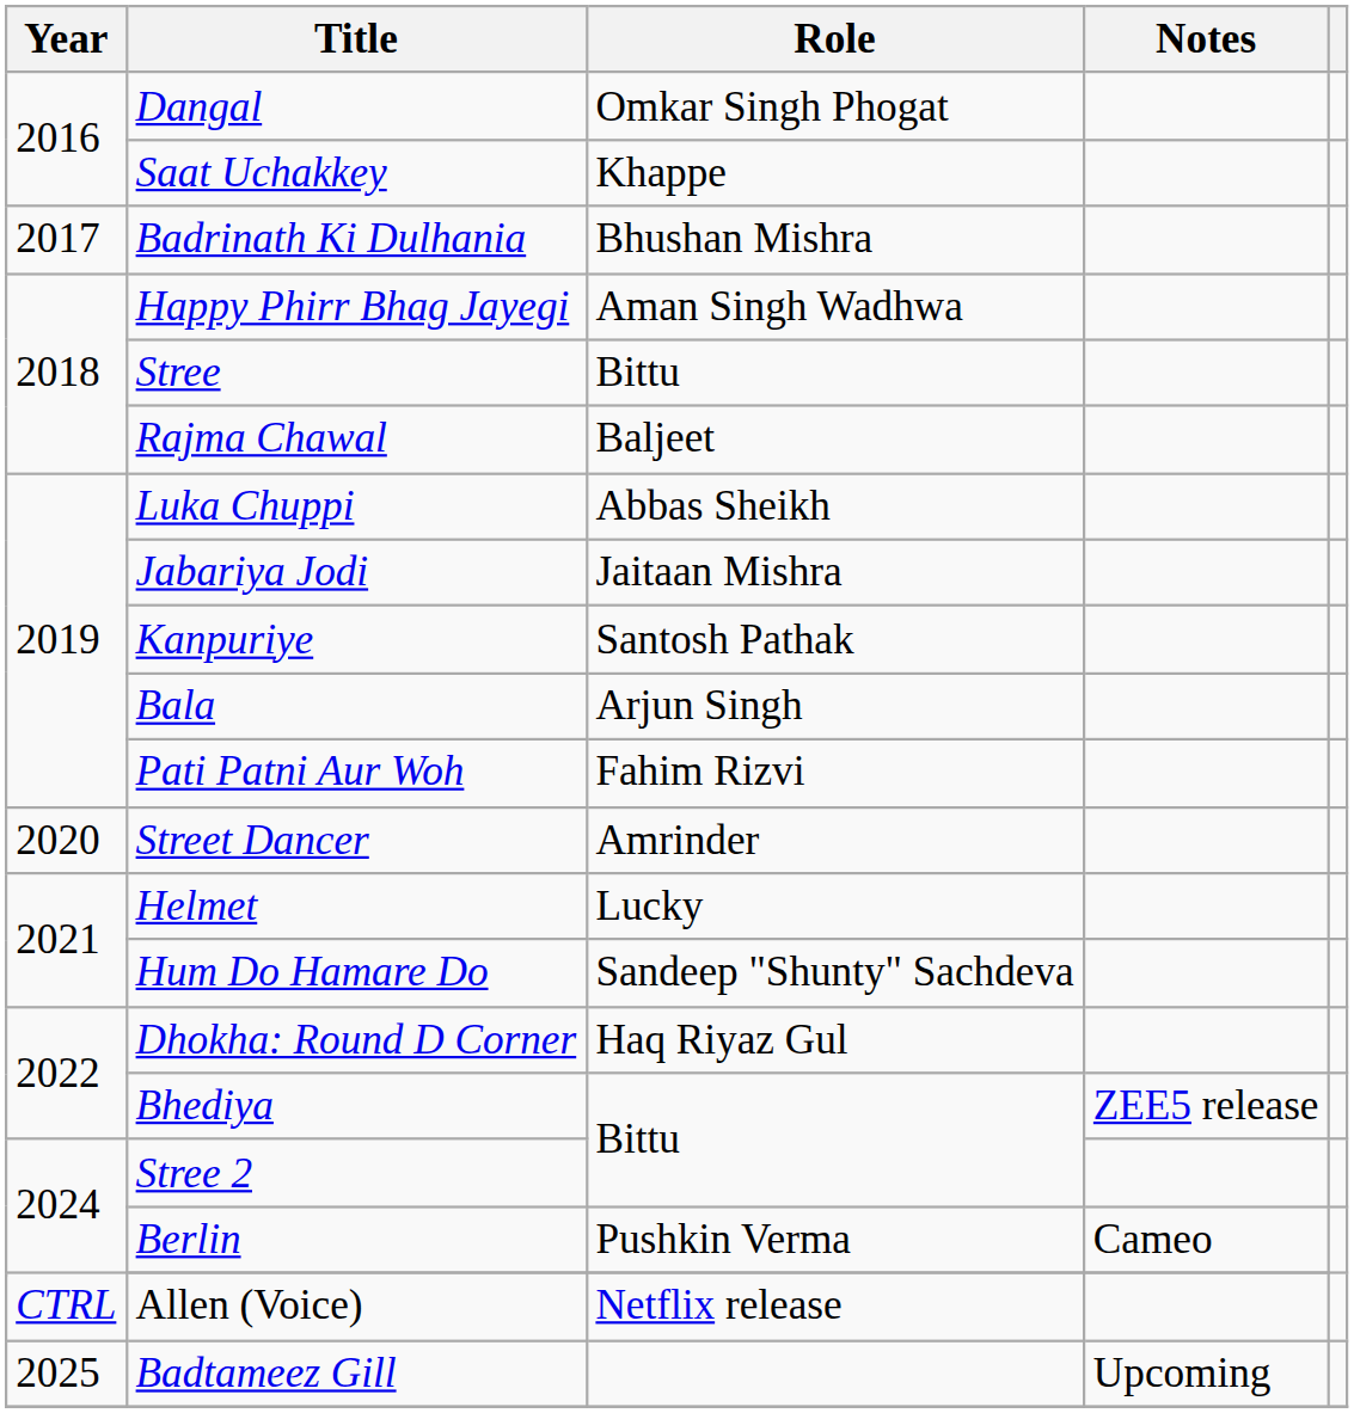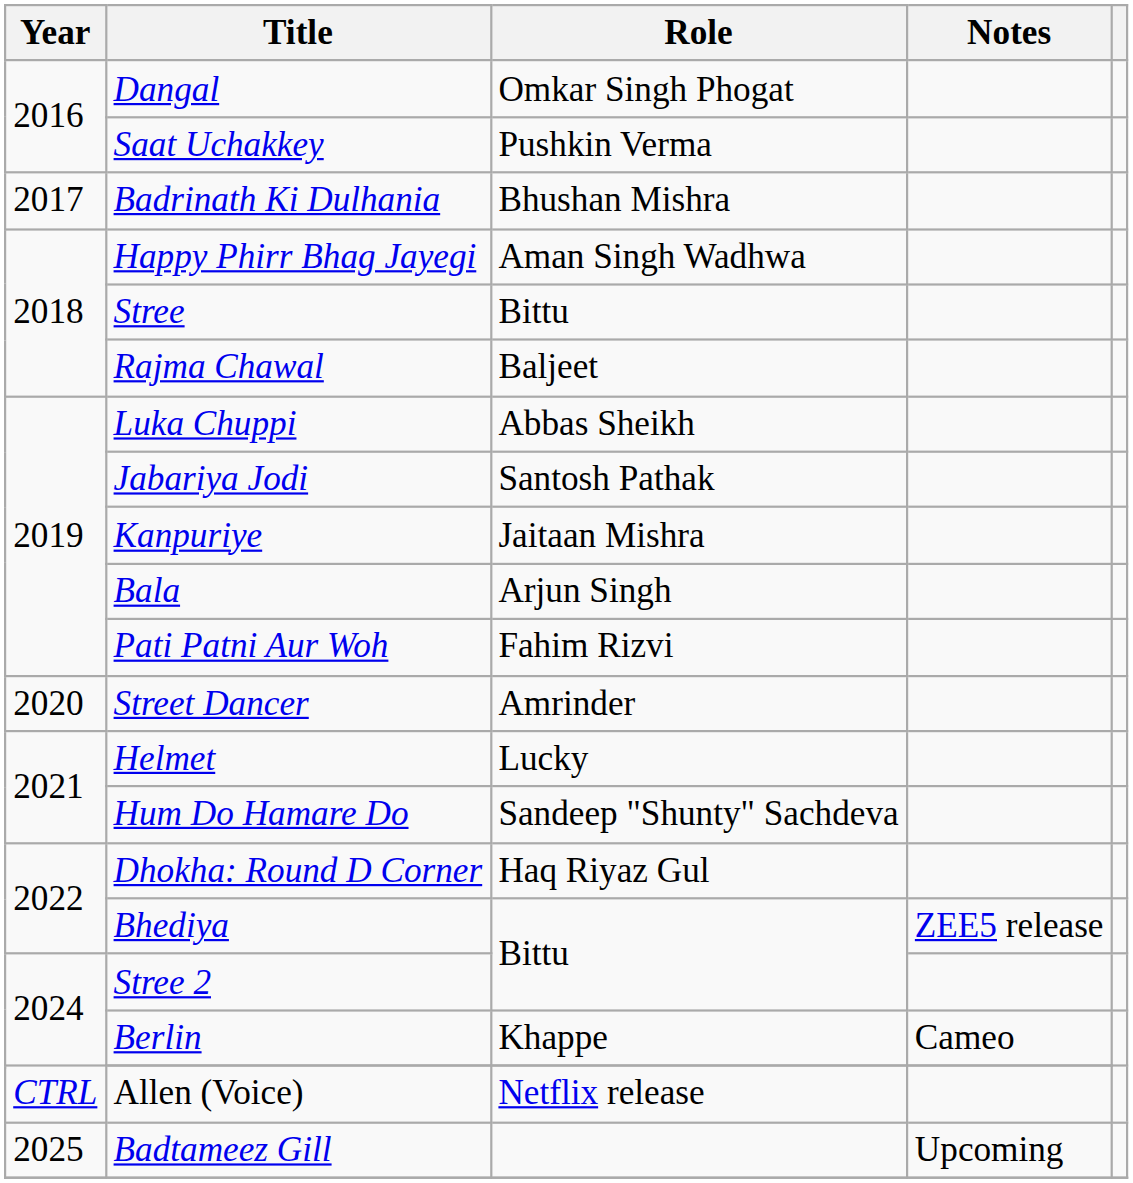Saat Uchakkey | Role: Khappe -> Pushkin Verma
Jabariya Jodi | Role: Jaitaan Mishra -> Santosh Pathak
Kanpuriye | Role: Santosh Pathak -> Jaitaan Mishra
Berlin | Role: Pushkin Verma -> Khappe
